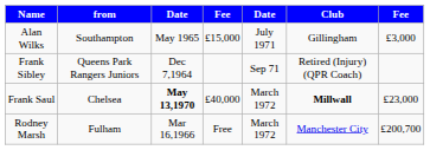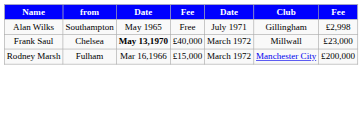Alan Wilks | column 4: £15,000 -> Free
Alan Wilks | column 7: £3,000 -> £2,998
- row: Frank Sibley | Queens Park Rangers Juniors | Dec 7,1964 | Sep 71 | Retired (Injury) (QPR Coach)
Frank Saul | Club: bold -> normal
Rodney Marsh | column 4: Free -> £15,000
Rodney Marsh | column 7: £200,700 -> £200,000
